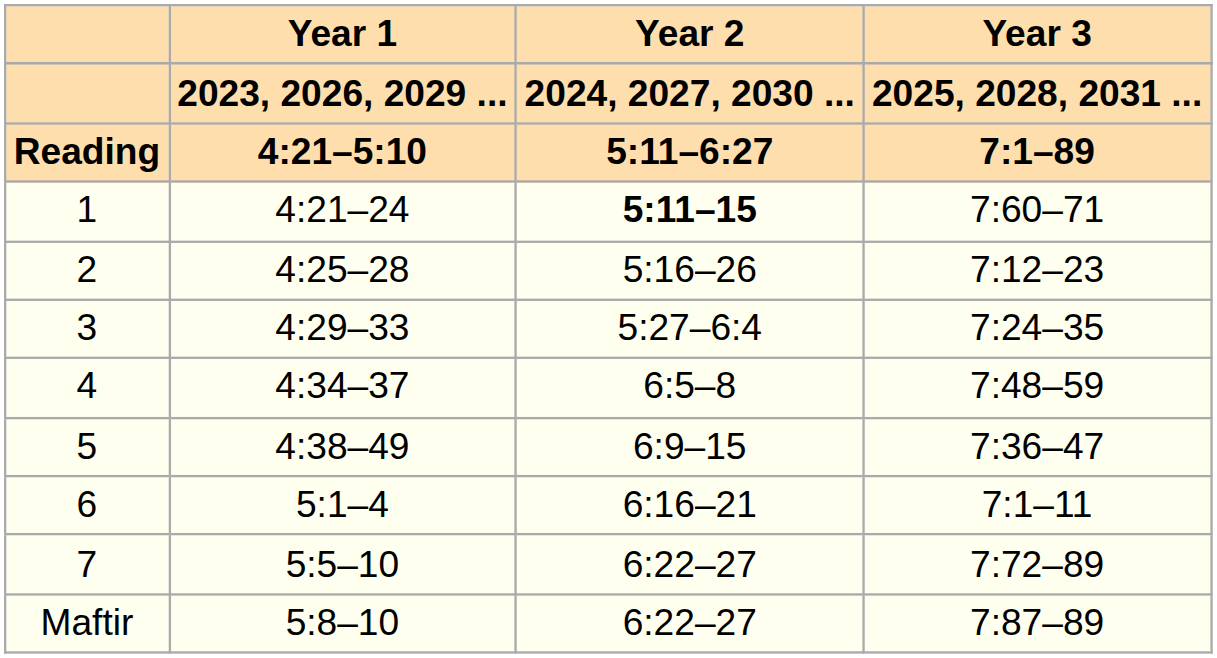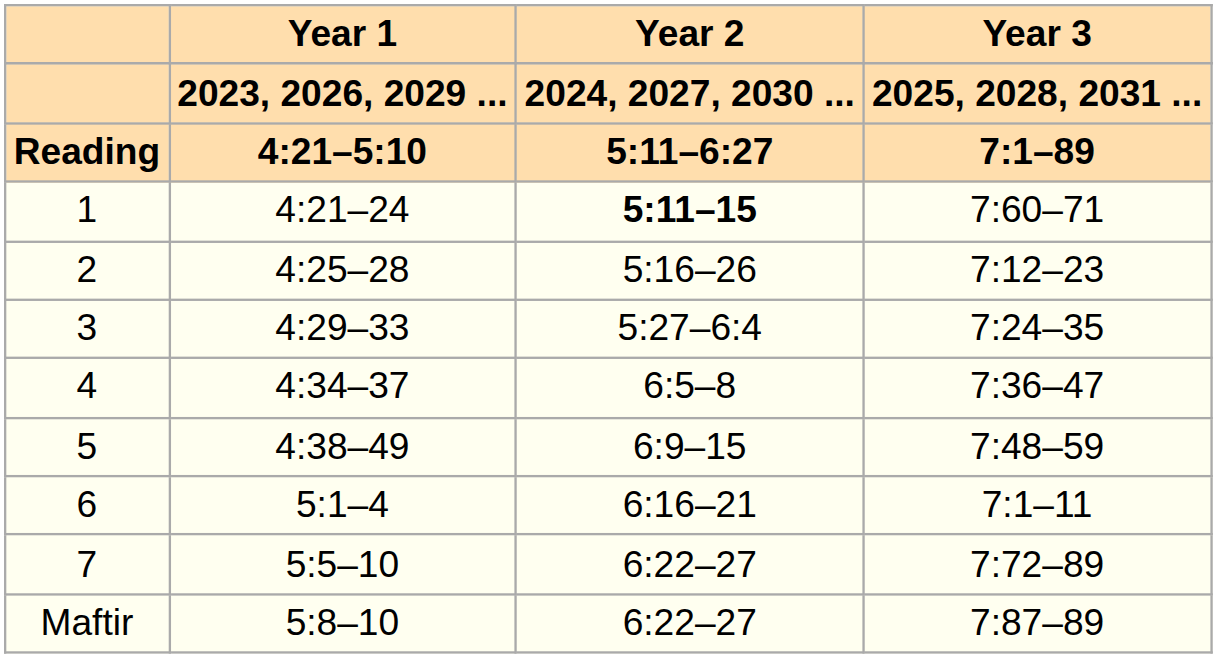4 | Year 3: 7:48–59 -> 7:36–47
5 | Year 3: 7:36–47 -> 7:48–59
